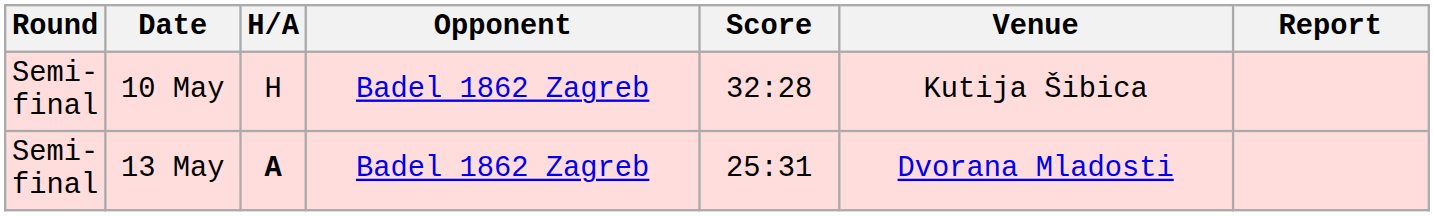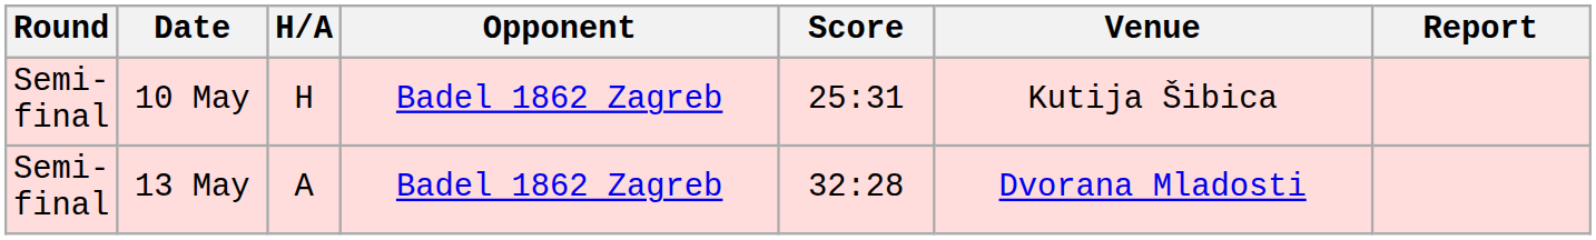10 May | Score: 32:28 -> 25:31
13 May | H/A: bold -> normal
13 May | Score: 25:31 -> 32:28
